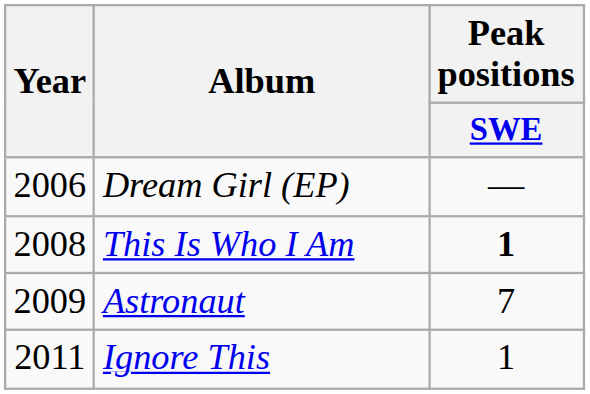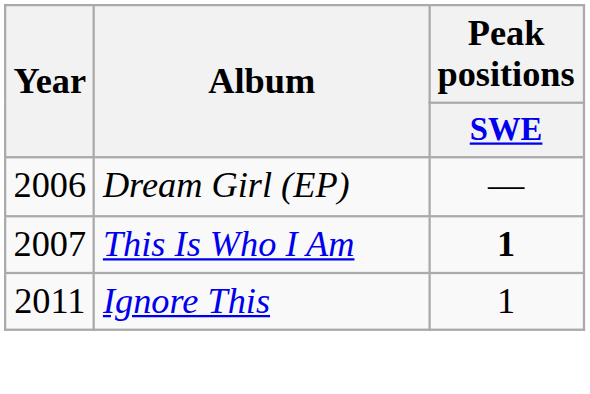This Is Who I Am | Year: 2008 -> 2007
- row: 2009 | Astronaut | 7
